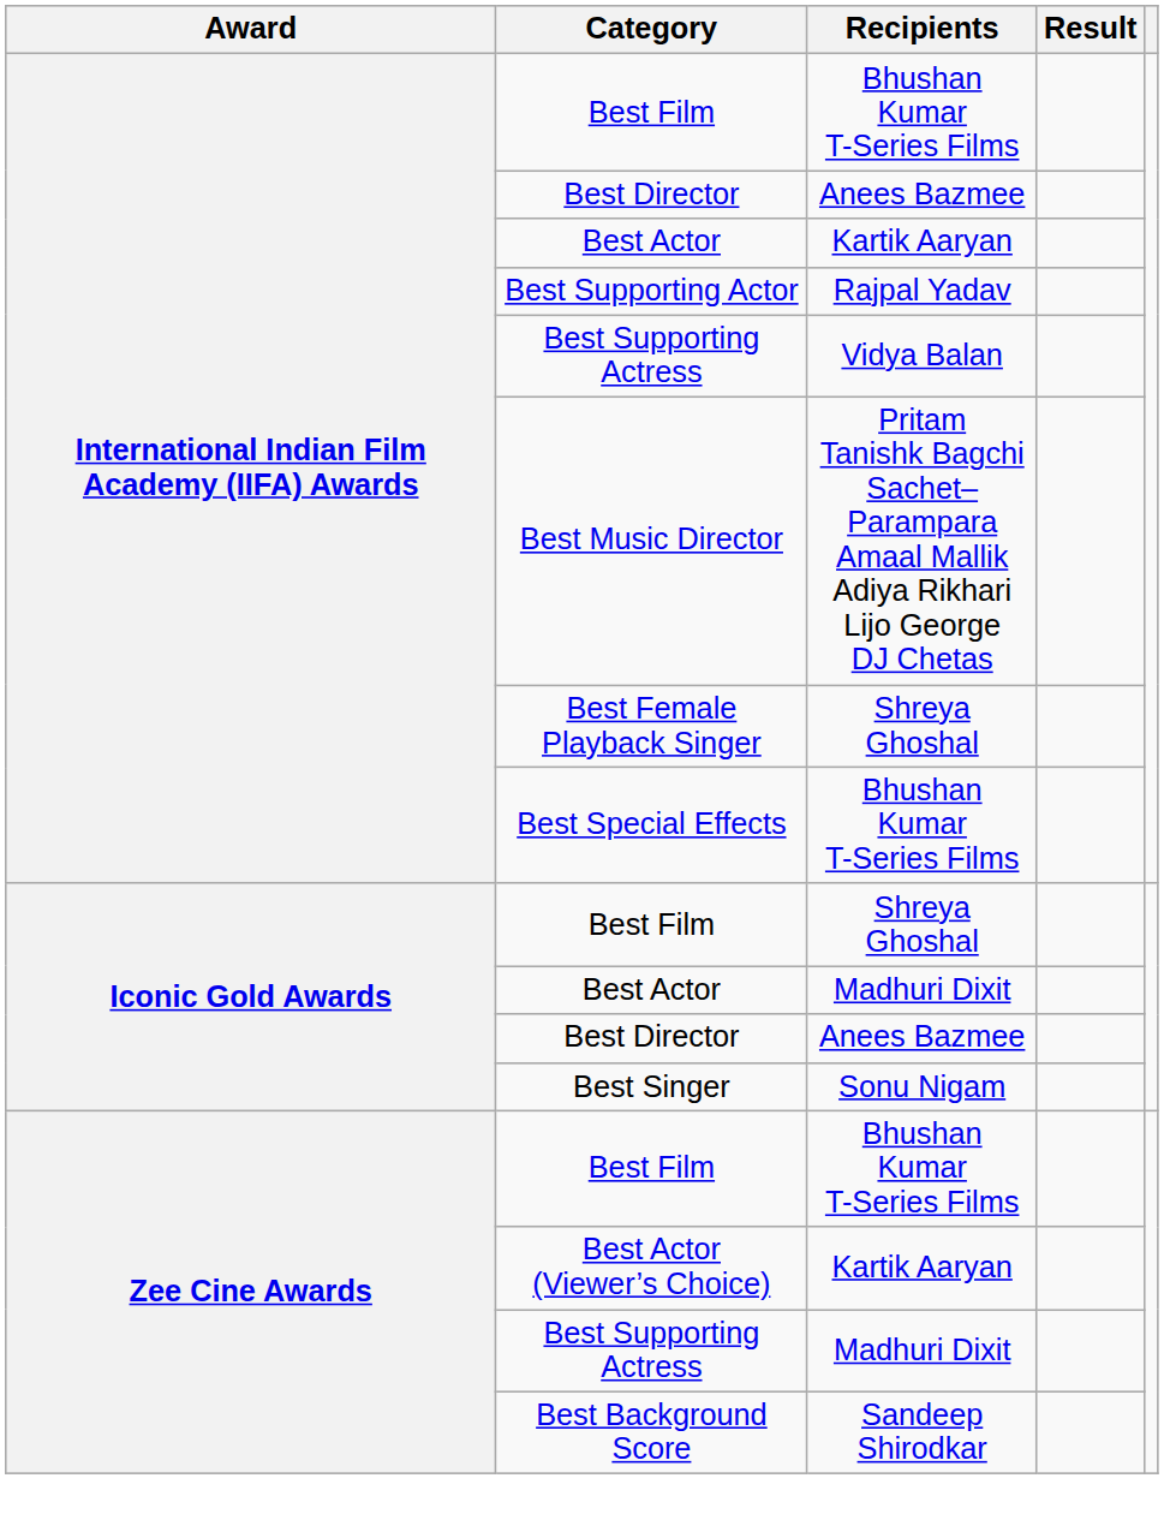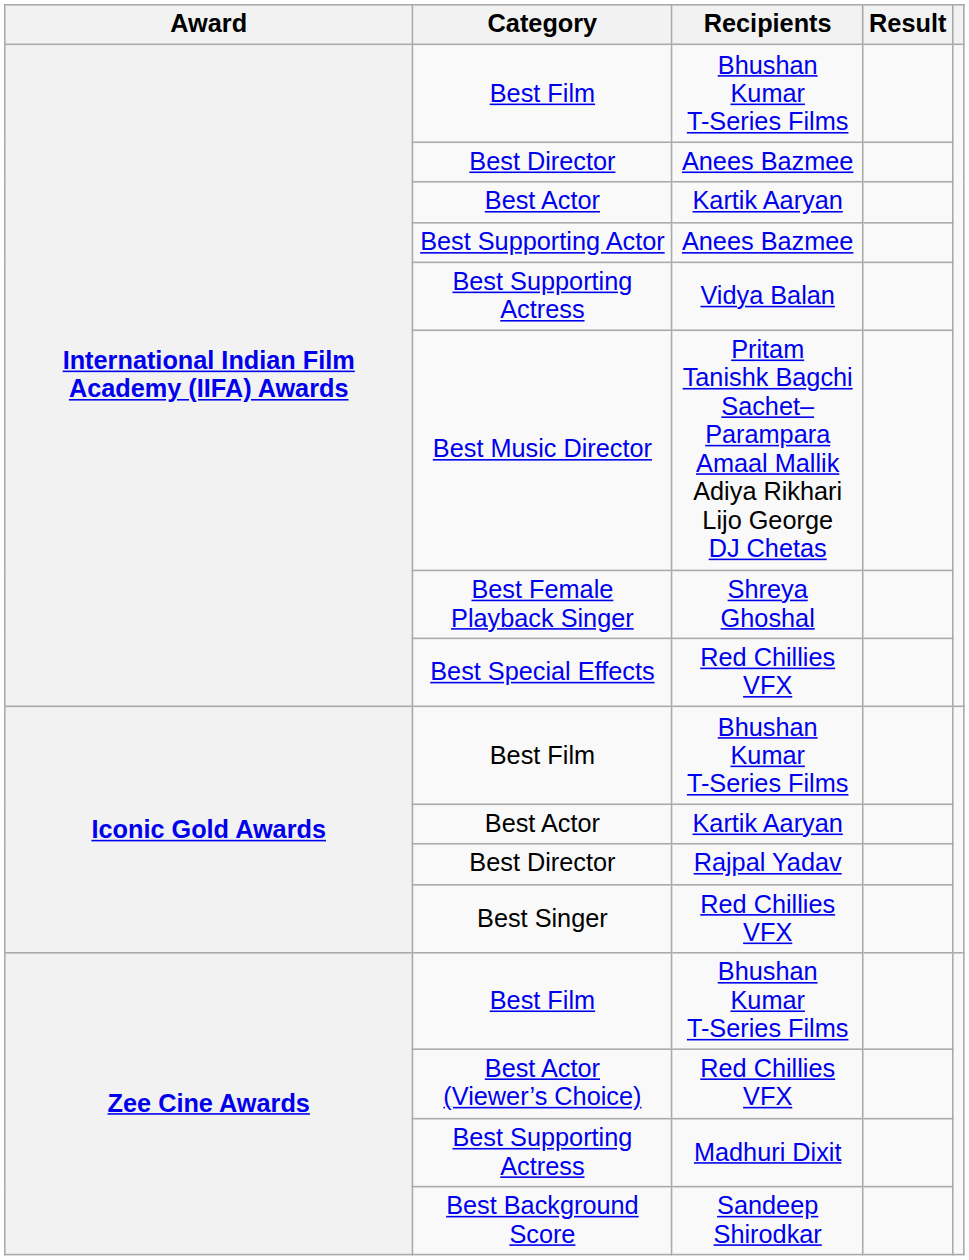Best Supporting Actor | Recipients: Rajpal Yadav -> Anees Bazmee
Best Special Effects | Recipients: Bhushan Kumar T-Series Films -> Red Chillies VFX
Iconic Gold Awards / Best Film | Recipients: Shreya Ghoshal -> Bhushan Kumar T-Series Films
Iconic Gold Awards / Best Actor | Recipients: Madhuri Dixit -> Kartik Aaryan
Iconic Gold Awards / Best Director | Recipients: Anees Bazmee -> Rajpal Yadav
Best Singer | Recipients: Sonu Nigam -> Red Chillies VFX
Best Actor (Viewer’s Choice) | Recipients: Kartik Aaryan -> Red Chillies VFX
